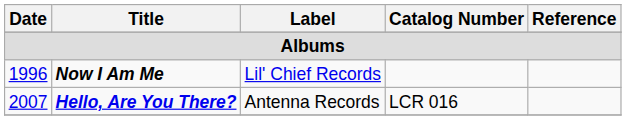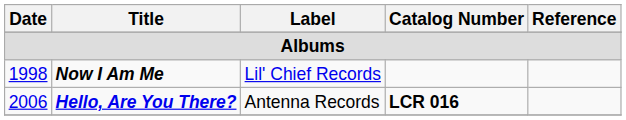Now I Am Me | Date: 1996 -> 1998
Hello, Are You There? | Date: 2007 -> 2006
Hello, Are You There? | Catalog Number: normal -> bold
